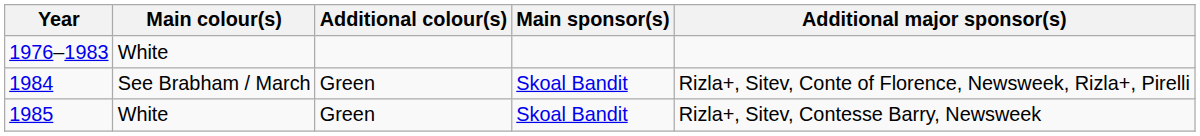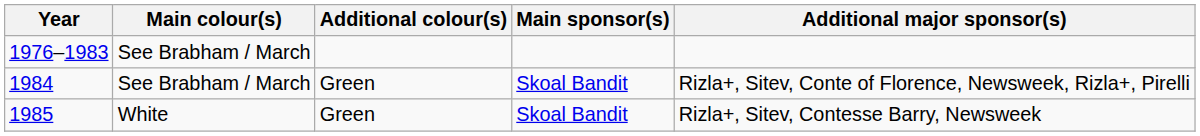1976–1983 | Main colour(s): White -> See Brabham / March
